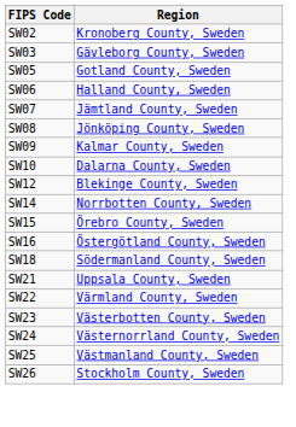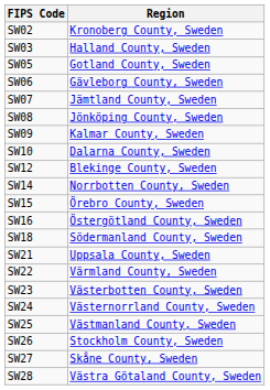SW03 | Region: Gävleborg County, Sweden -> Halland County, Sweden
SW06 | Region: Halland County, Sweden -> Gävleborg County, Sweden
+ row: SW27 | Skåne County, Sweden
+ row: SW28 | Västra Götaland County, Sweden
